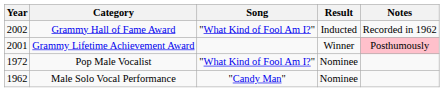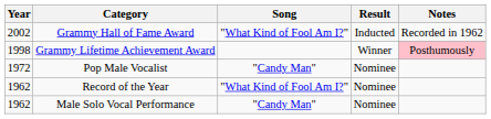Grammy Lifetime Achievement Award | Year: 2001 -> 1998
Pop Male Vocalist | Song: "What Kind of Fool Am I?" -> "Candy Man"
+ row: 1962 | Record of the Year | "What Kind of Fool Am I?" | Nominee
